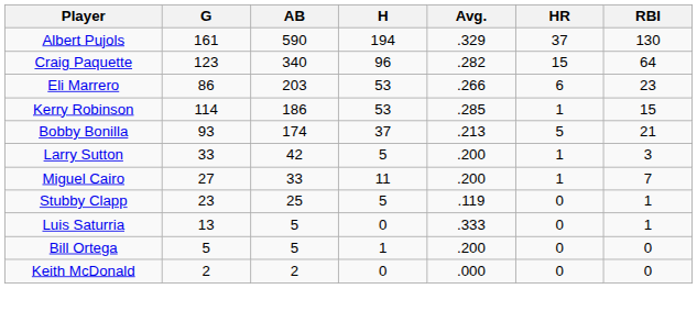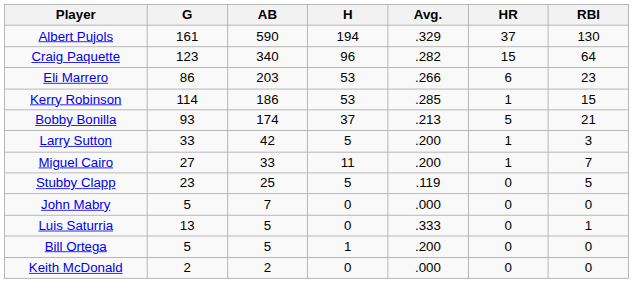Stubby Clapp | RBI: 1 -> 5
+ row: John Mabry | 5 | 7 | 0 | .000 | 0 | 0
